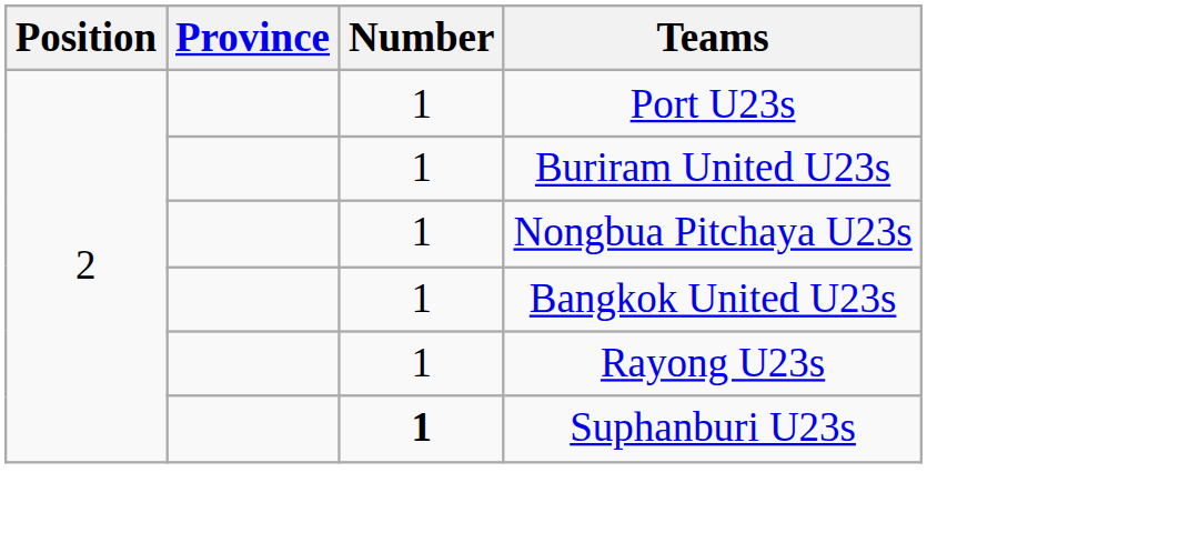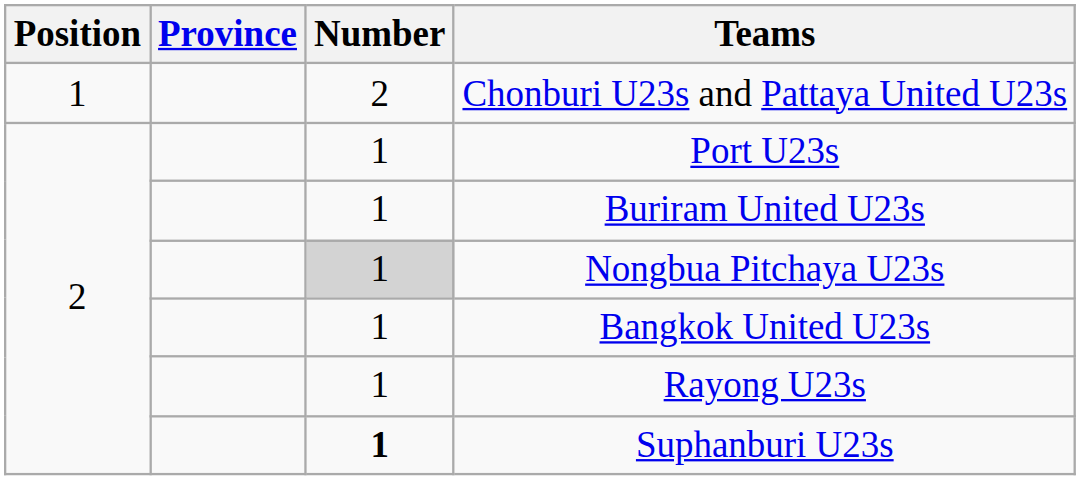+ row: 1 | 2 | Chonburi U23s and Pattaya United U23s
Nongbua Pitchaya U23s | Number: no background -> lightgrey background
